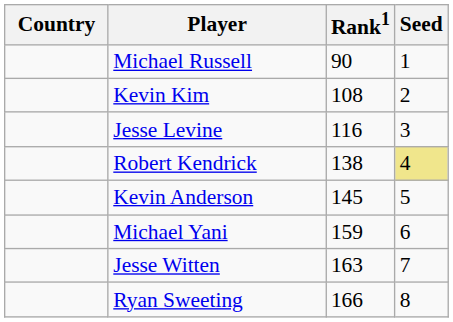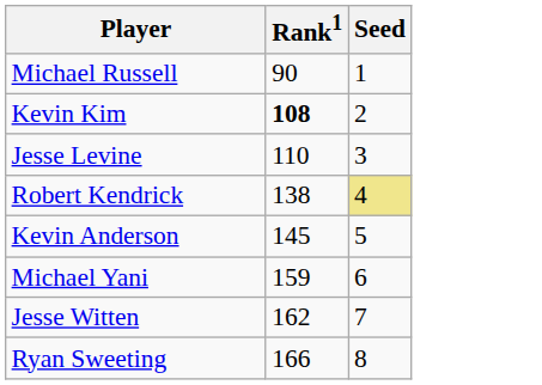- column: Country
Kevin Kim | Rank1: normal -> bold
Jesse Levine | Rank1: 116 -> 110
Jesse Witten | Rank1: 163 -> 162
